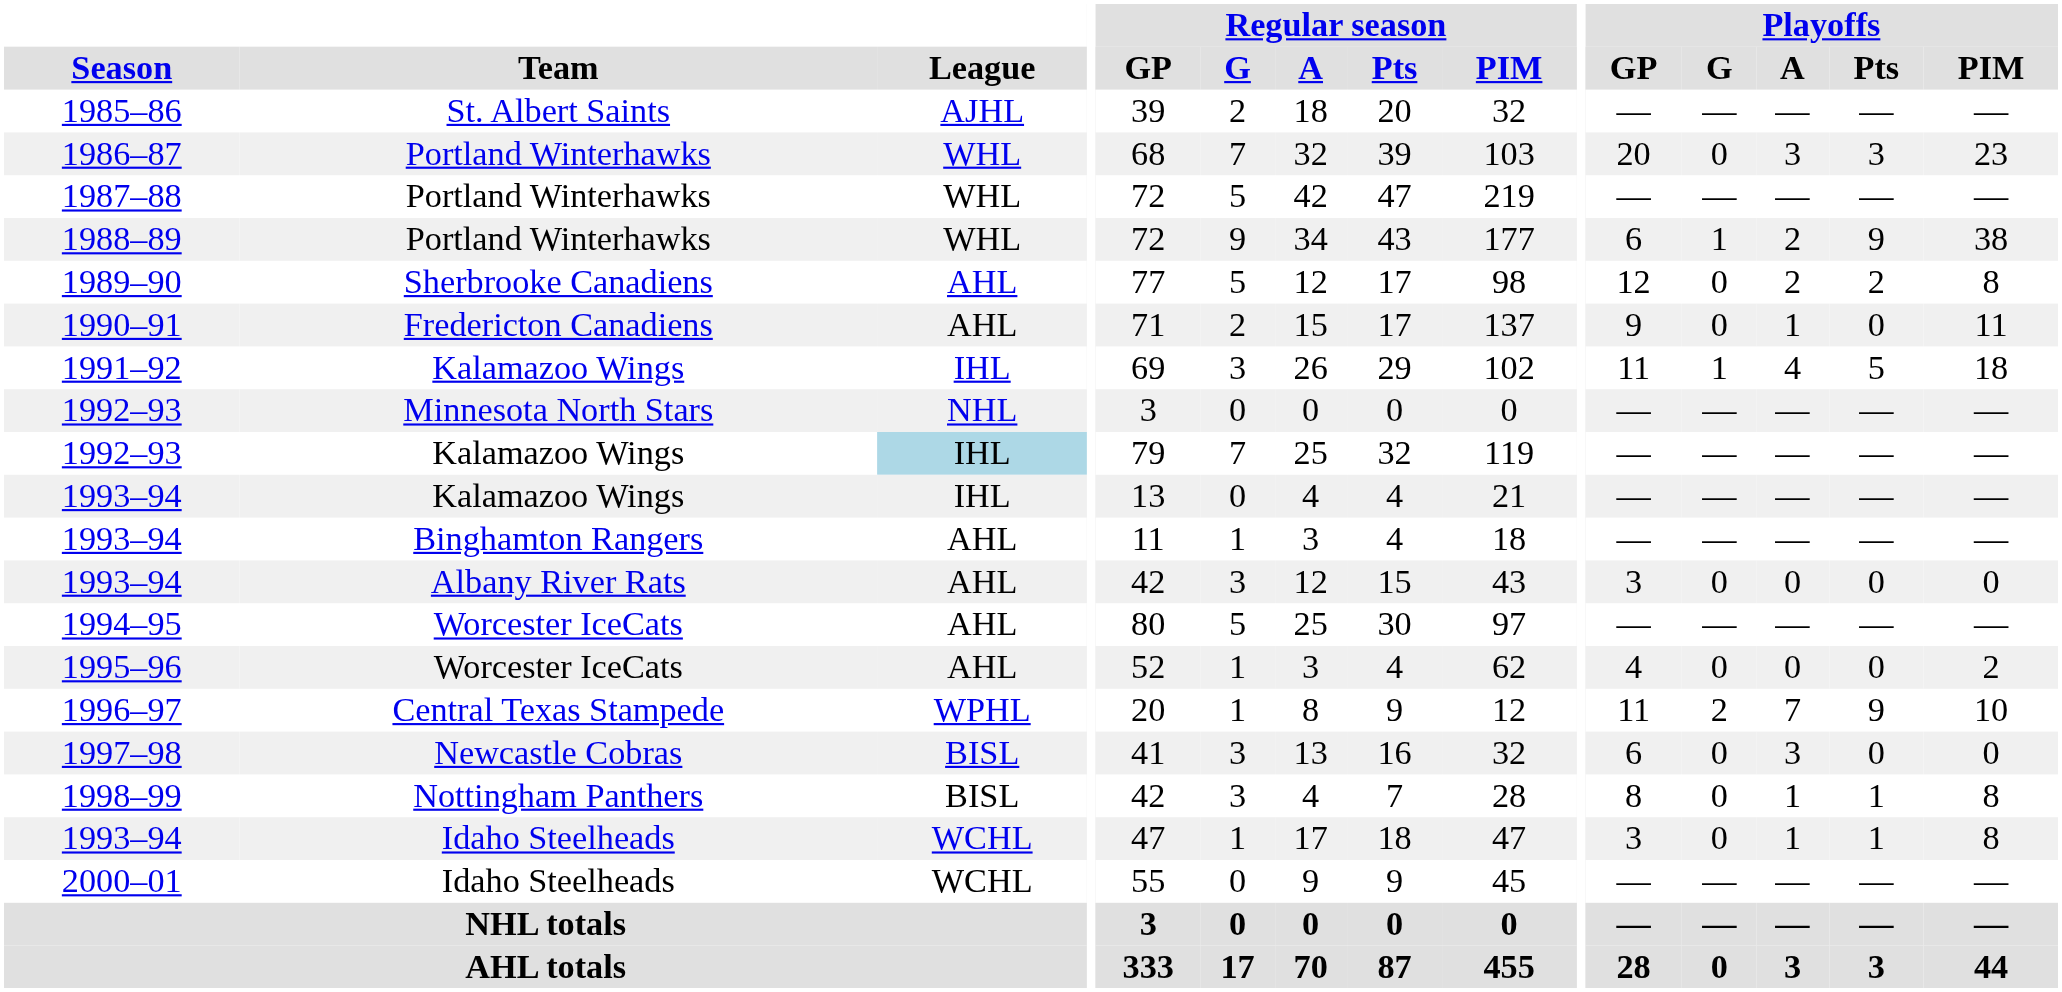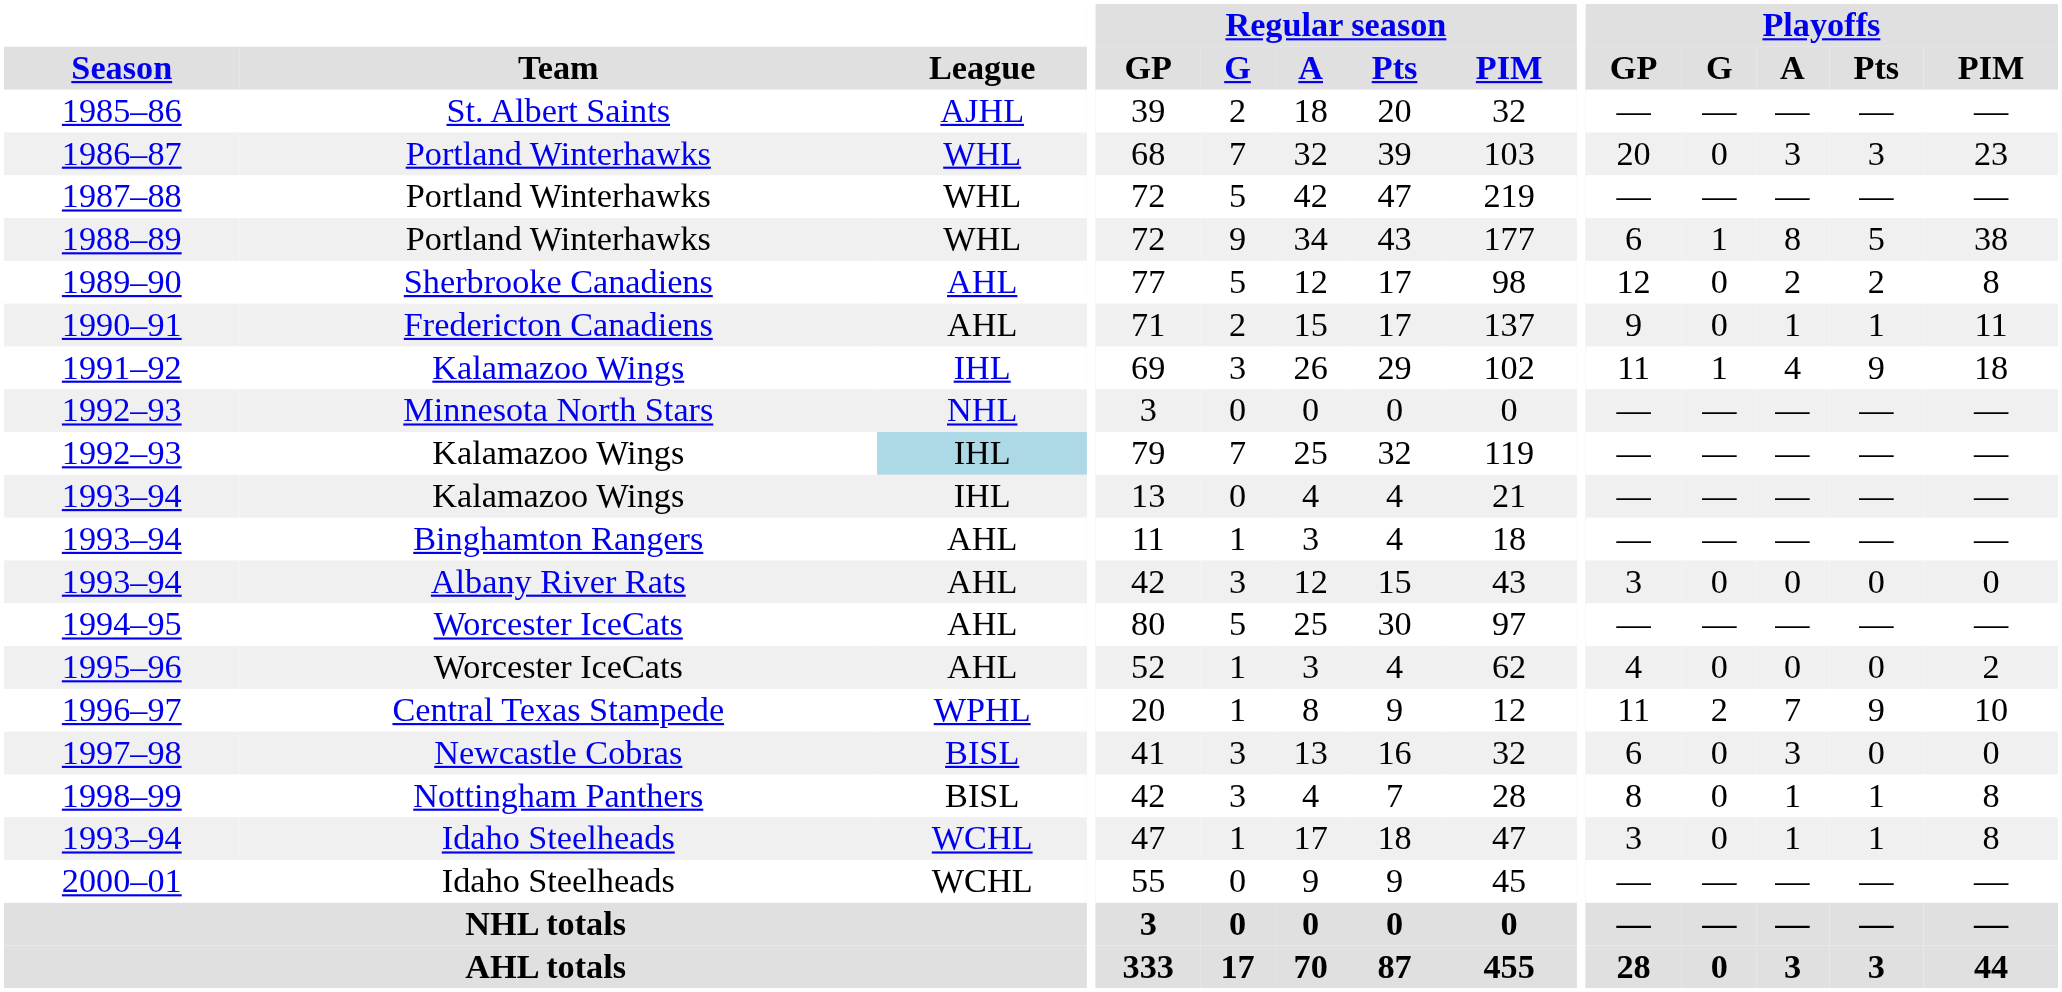1988–89 | Playoffs / A: 2 -> 8
1988–89 | Playoffs / Pts: 9 -> 5
1990–91 | Playoffs / Pts: 0 -> 1
1991–92 | Playoffs / Pts: 5 -> 9
